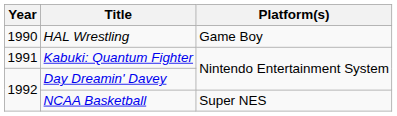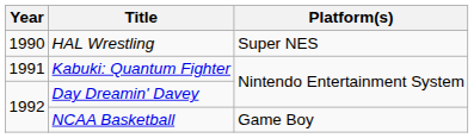HAL Wrestling | Platform(s): Game Boy -> Super NES
NCAA Basketball | Platform(s): Super NES -> Game Boy
